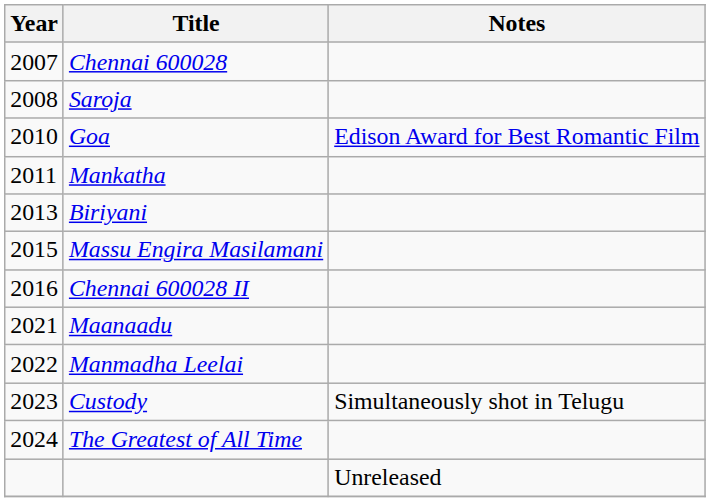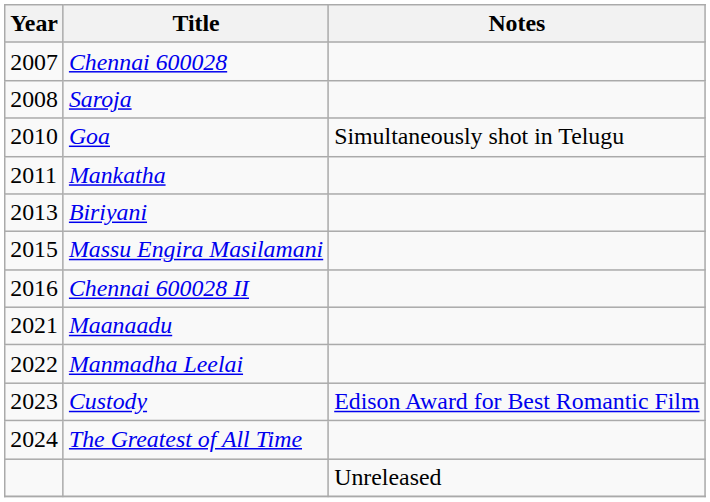Goa | Notes: Edison Award for Best Romantic Film -> Simultaneously shot in Telugu
Custody | Notes: Simultaneously shot in Telugu -> Edison Award for Best Romantic Film
